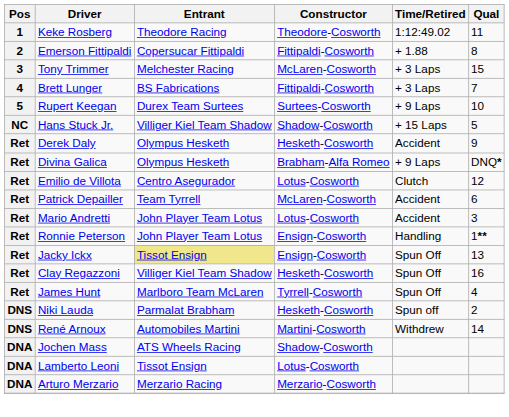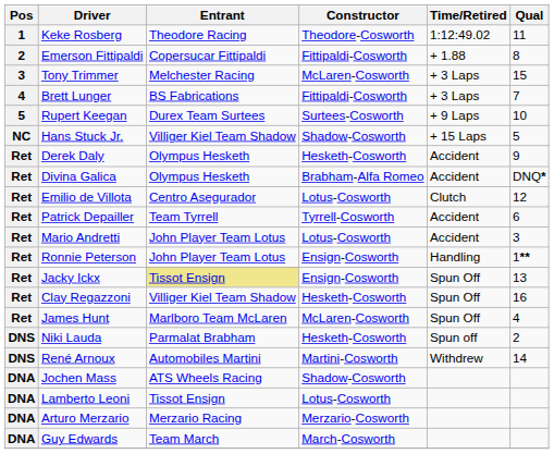Divina Galica | Time/Retired: + 9 Laps -> Accident
Patrick Depailler | Constructor: McLaren-Cosworth -> Tyrrell-Cosworth
James Hunt | Constructor: Tyrrell-Cosworth -> McLaren-Cosworth
+ row: DNA | Guy Edwards | Team March | March-Cosworth
